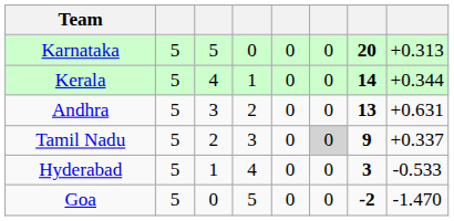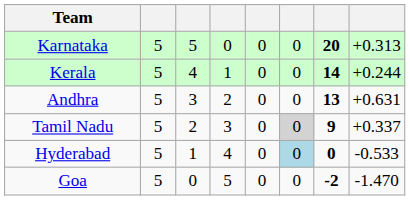Kerala | column 8: +0.344 -> +0.244
Hyderabad | column 6: no background -> lightblue background
Hyderabad | column 7: 3 -> 0
